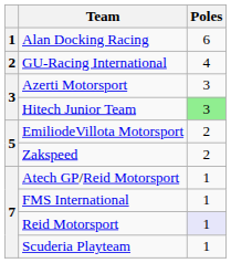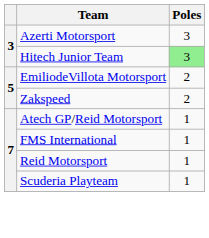- row: 1 | Alan Docking Racing | 6
- row: 2 | GU-Racing International | 4
Reid Motorsport | Poles: lavender background -> no background
